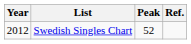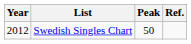Swedish Singles Chart | Peak: 52 -> 50
